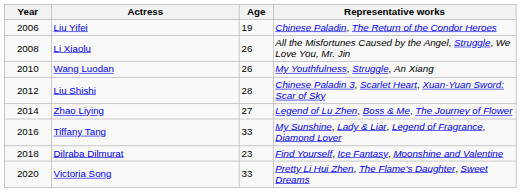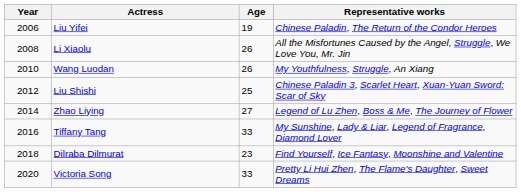Liu Shishi | Age: 28 -> 25
